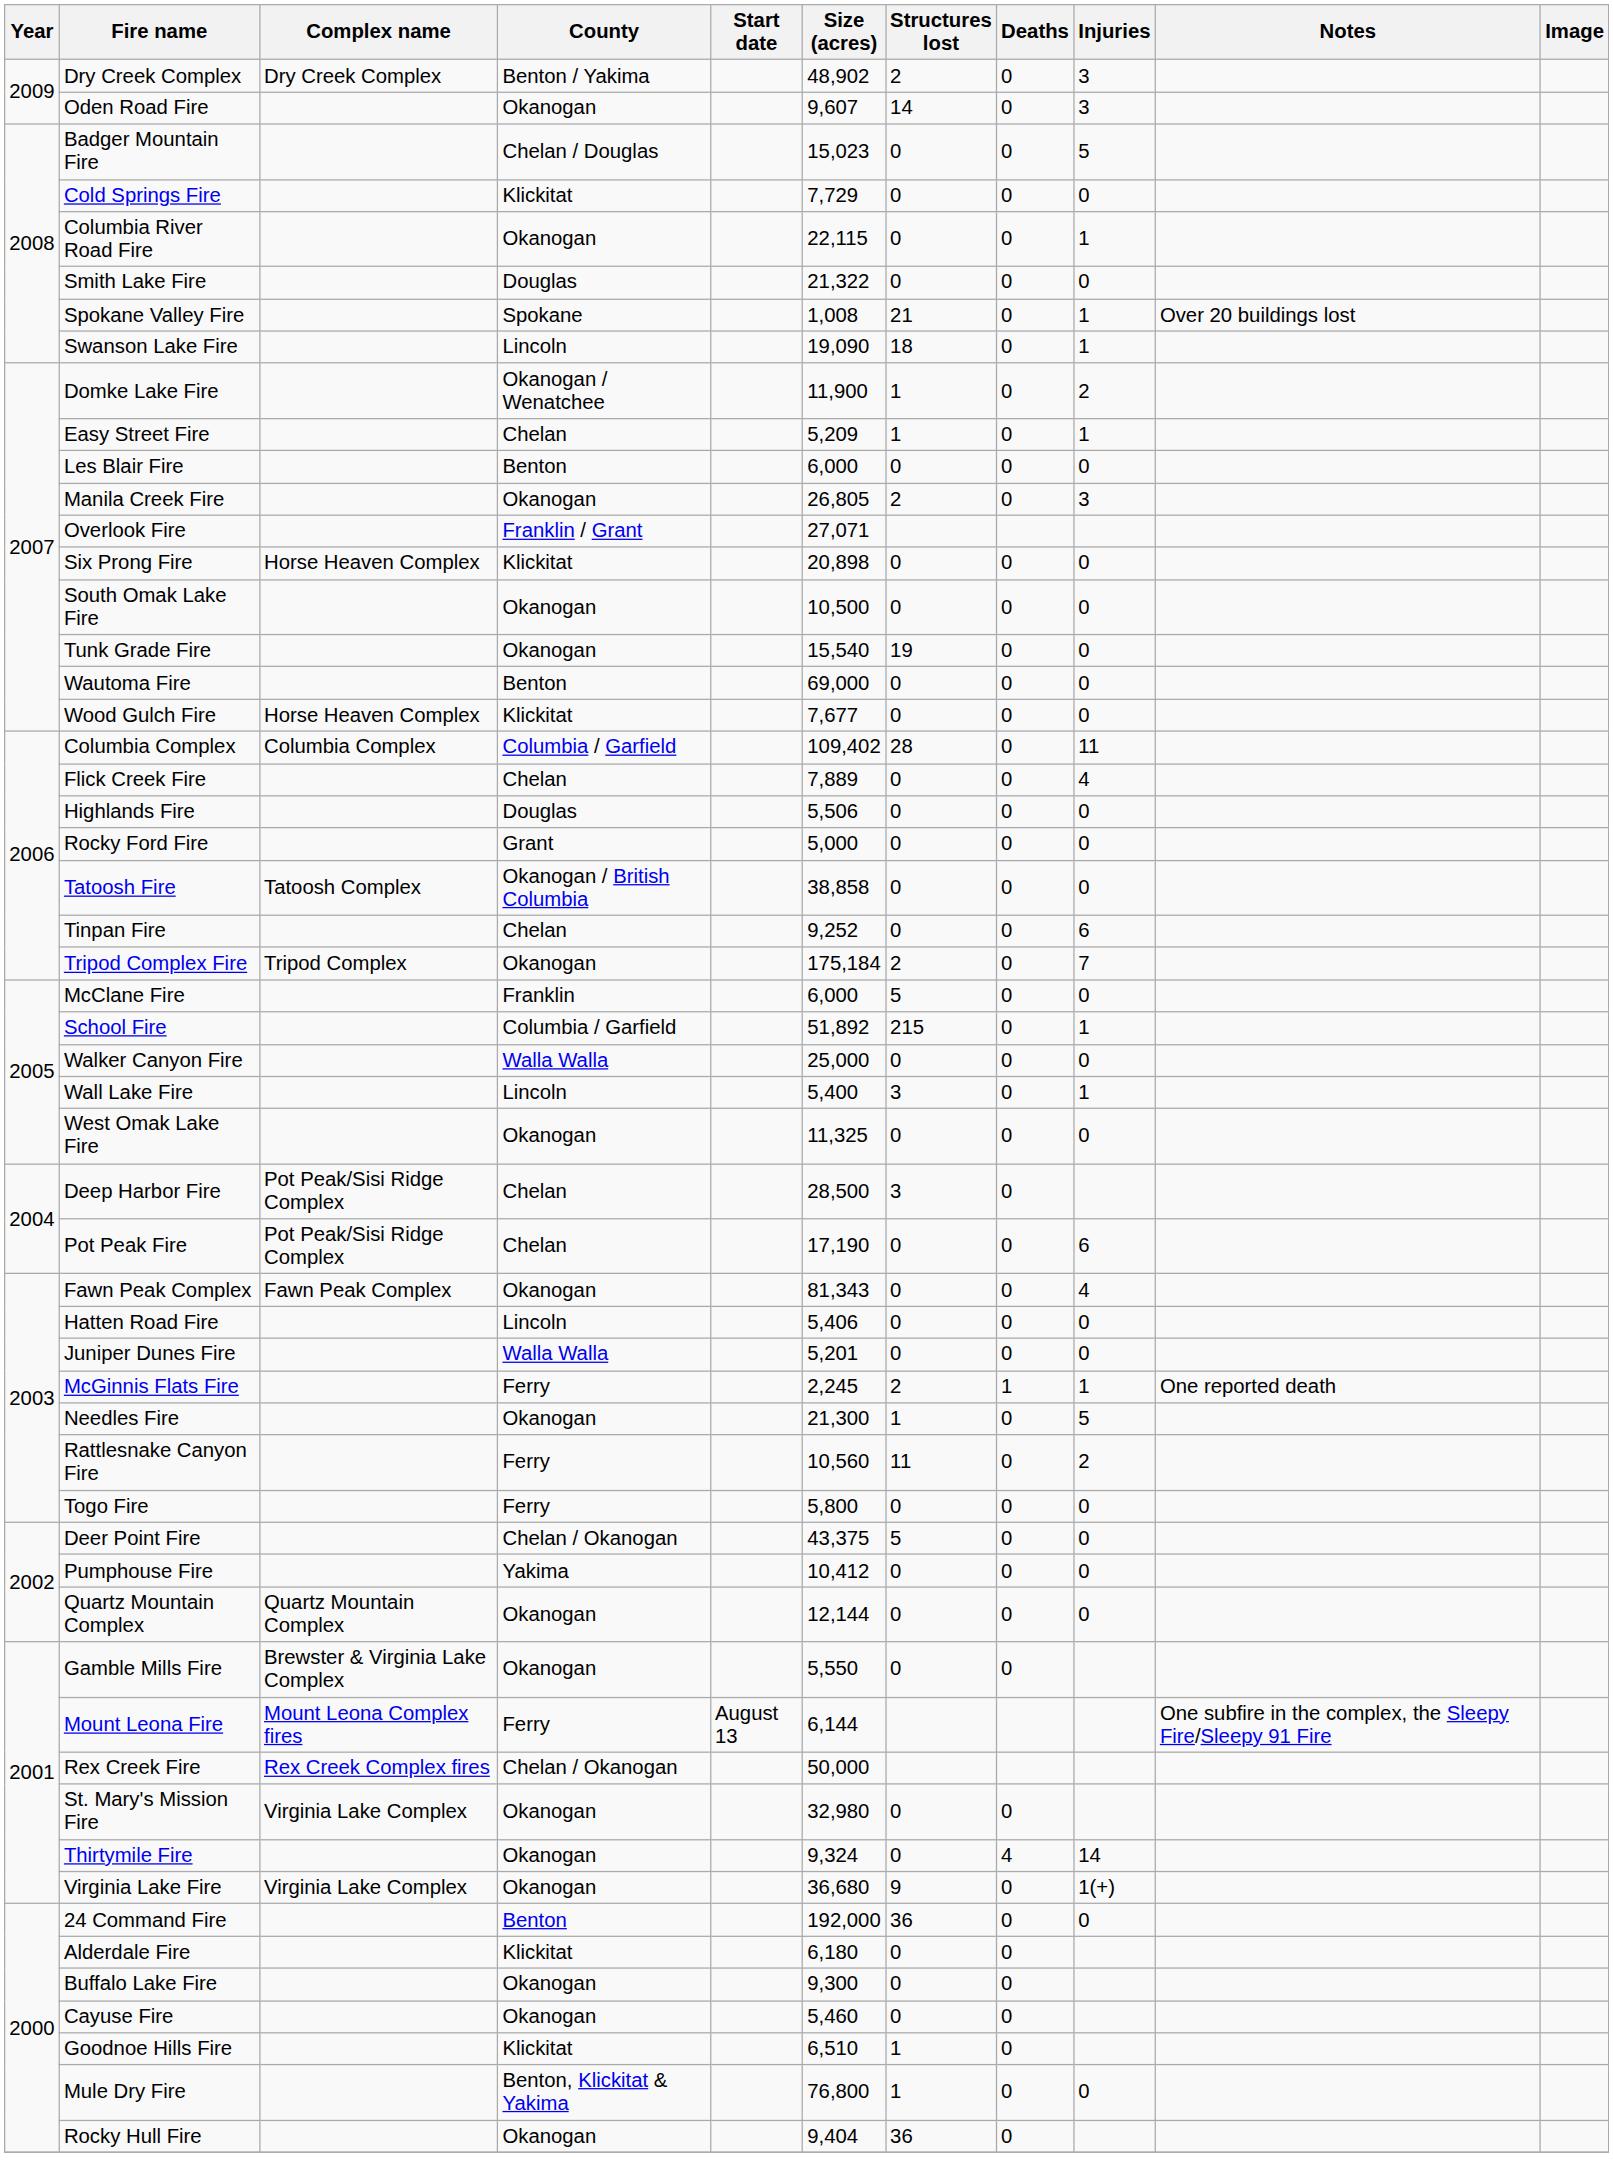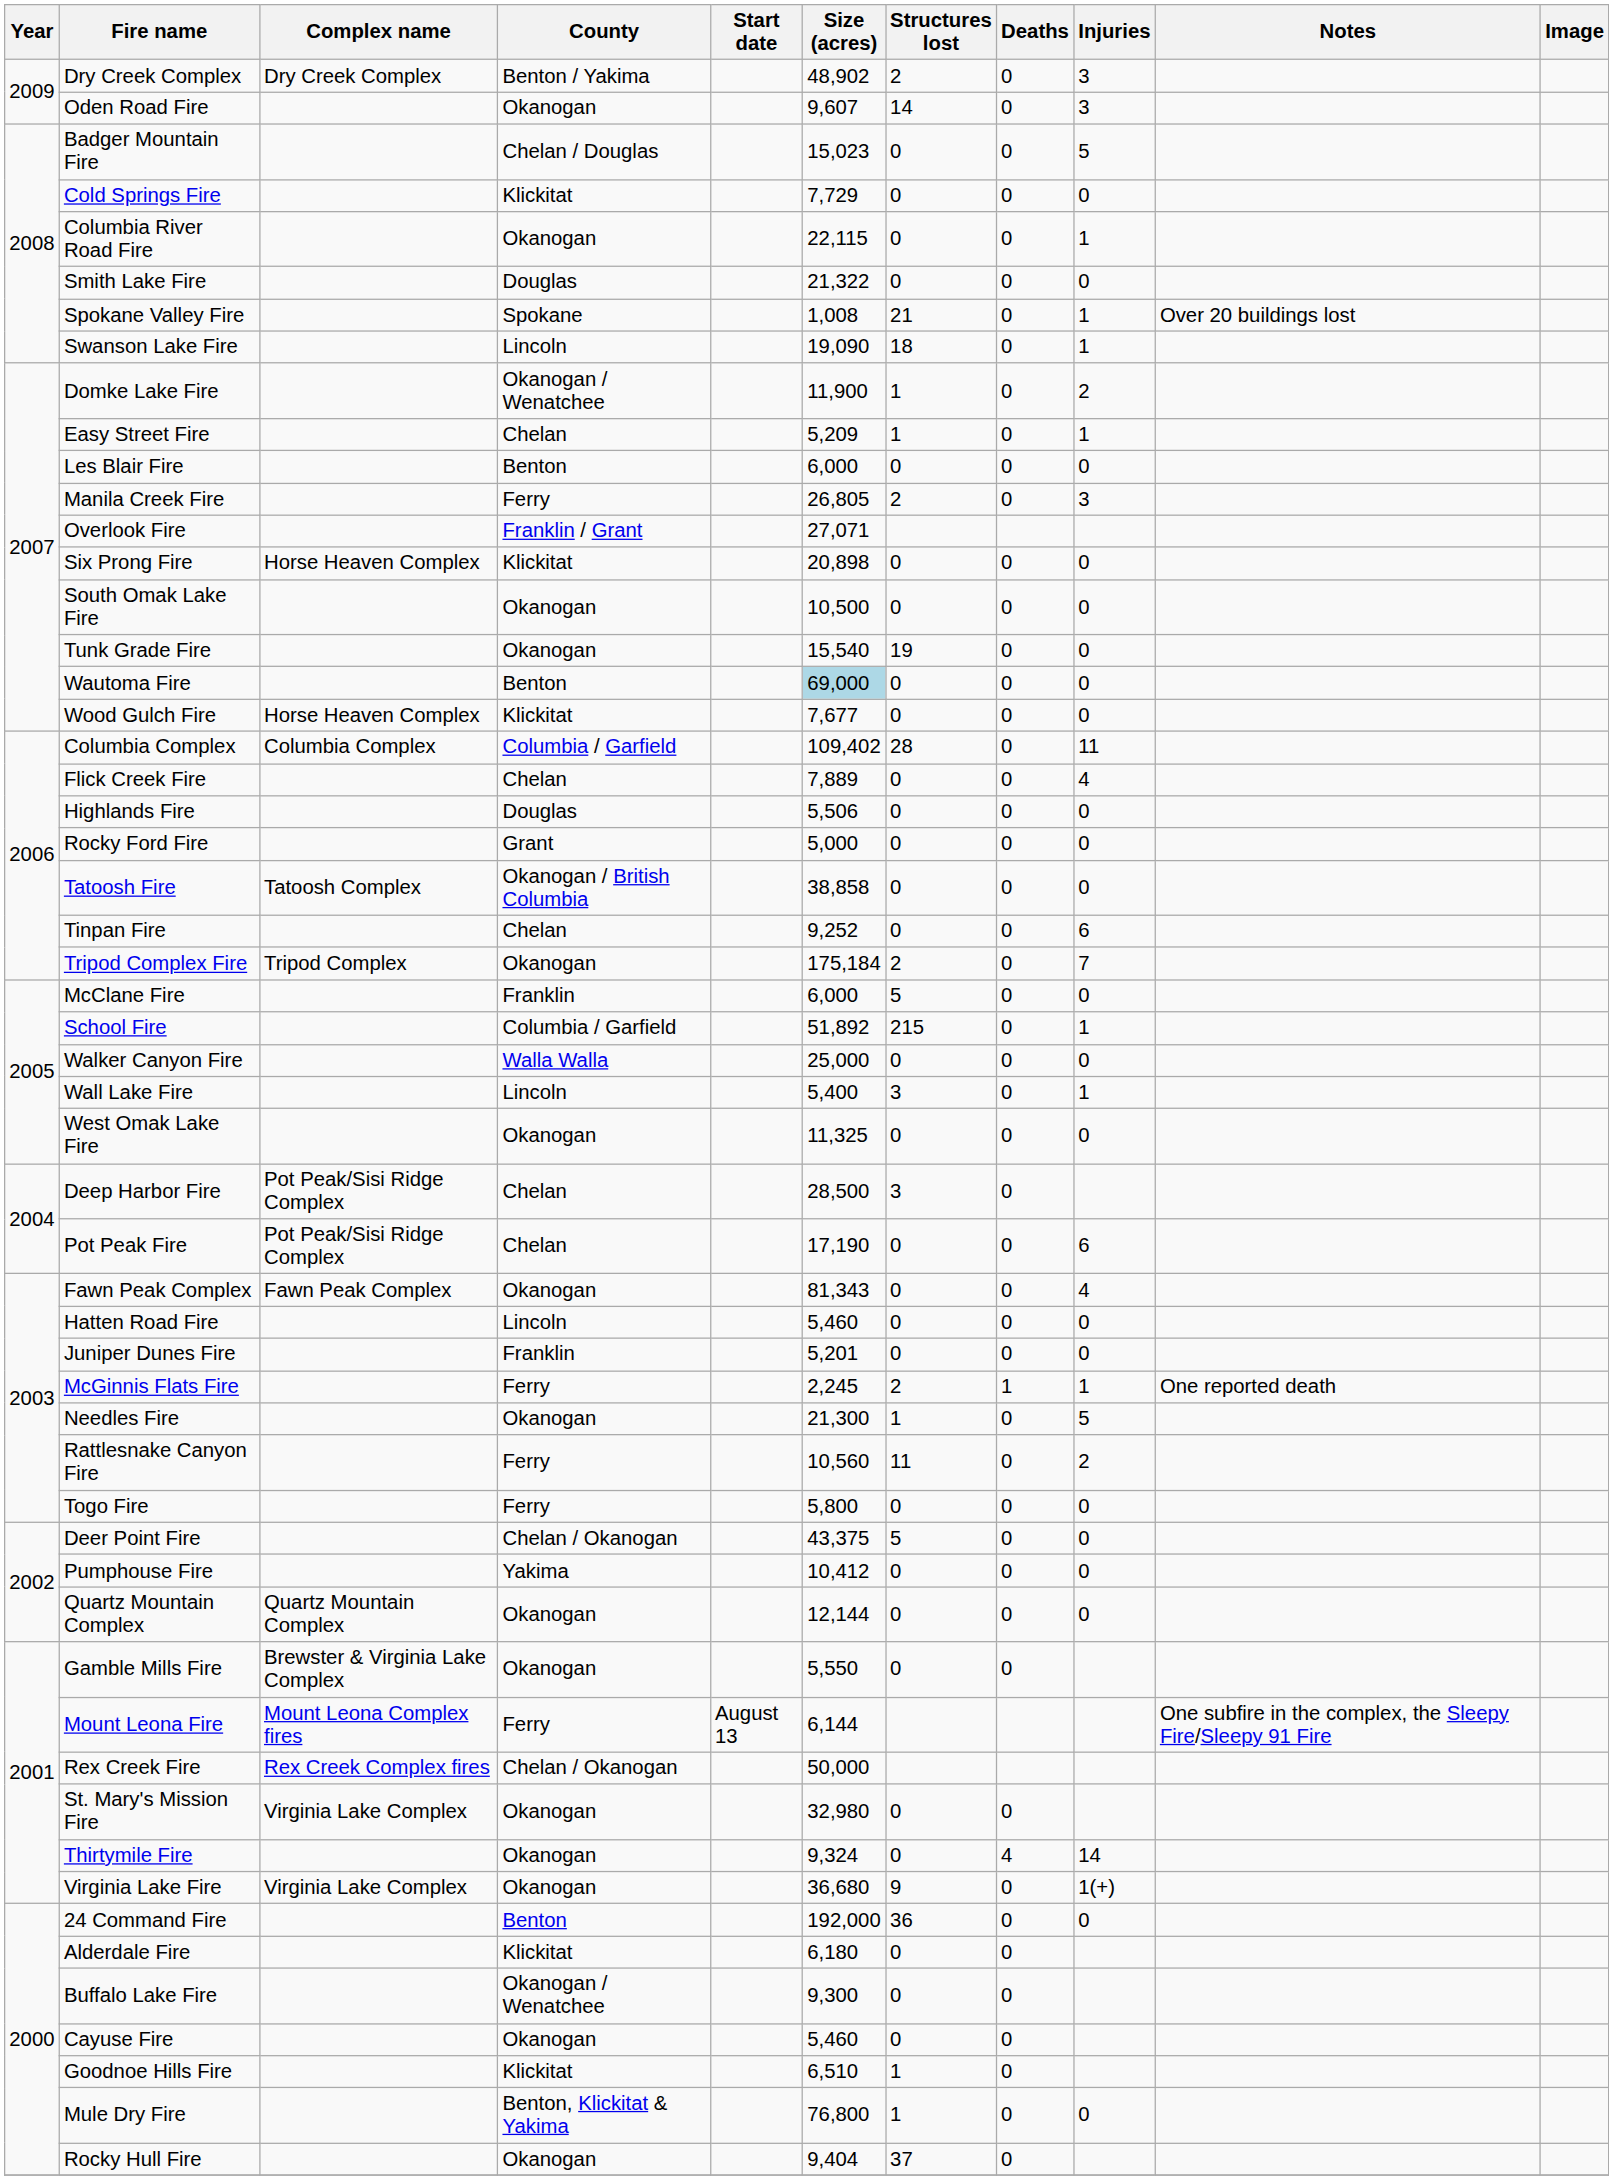Manila Creek Fire | County: Okanogan -> Ferry
Wautoma Fire | Size (acres): no background -> lightblue background
Hatten Road Fire | Size (acres): 5,406 -> 5,460
Juniper Dunes Fire | County: Walla Walla -> Franklin
Buffalo Lake Fire | County: Okanogan -> Okanogan / Wenatchee
Rocky Hull Fire | Structures lost: 36 -> 37
